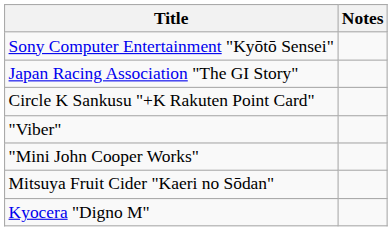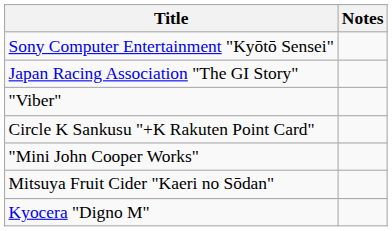rows swapped: Circle K Sankusu "+K Rakuten Point Card" <-> "Viber"
